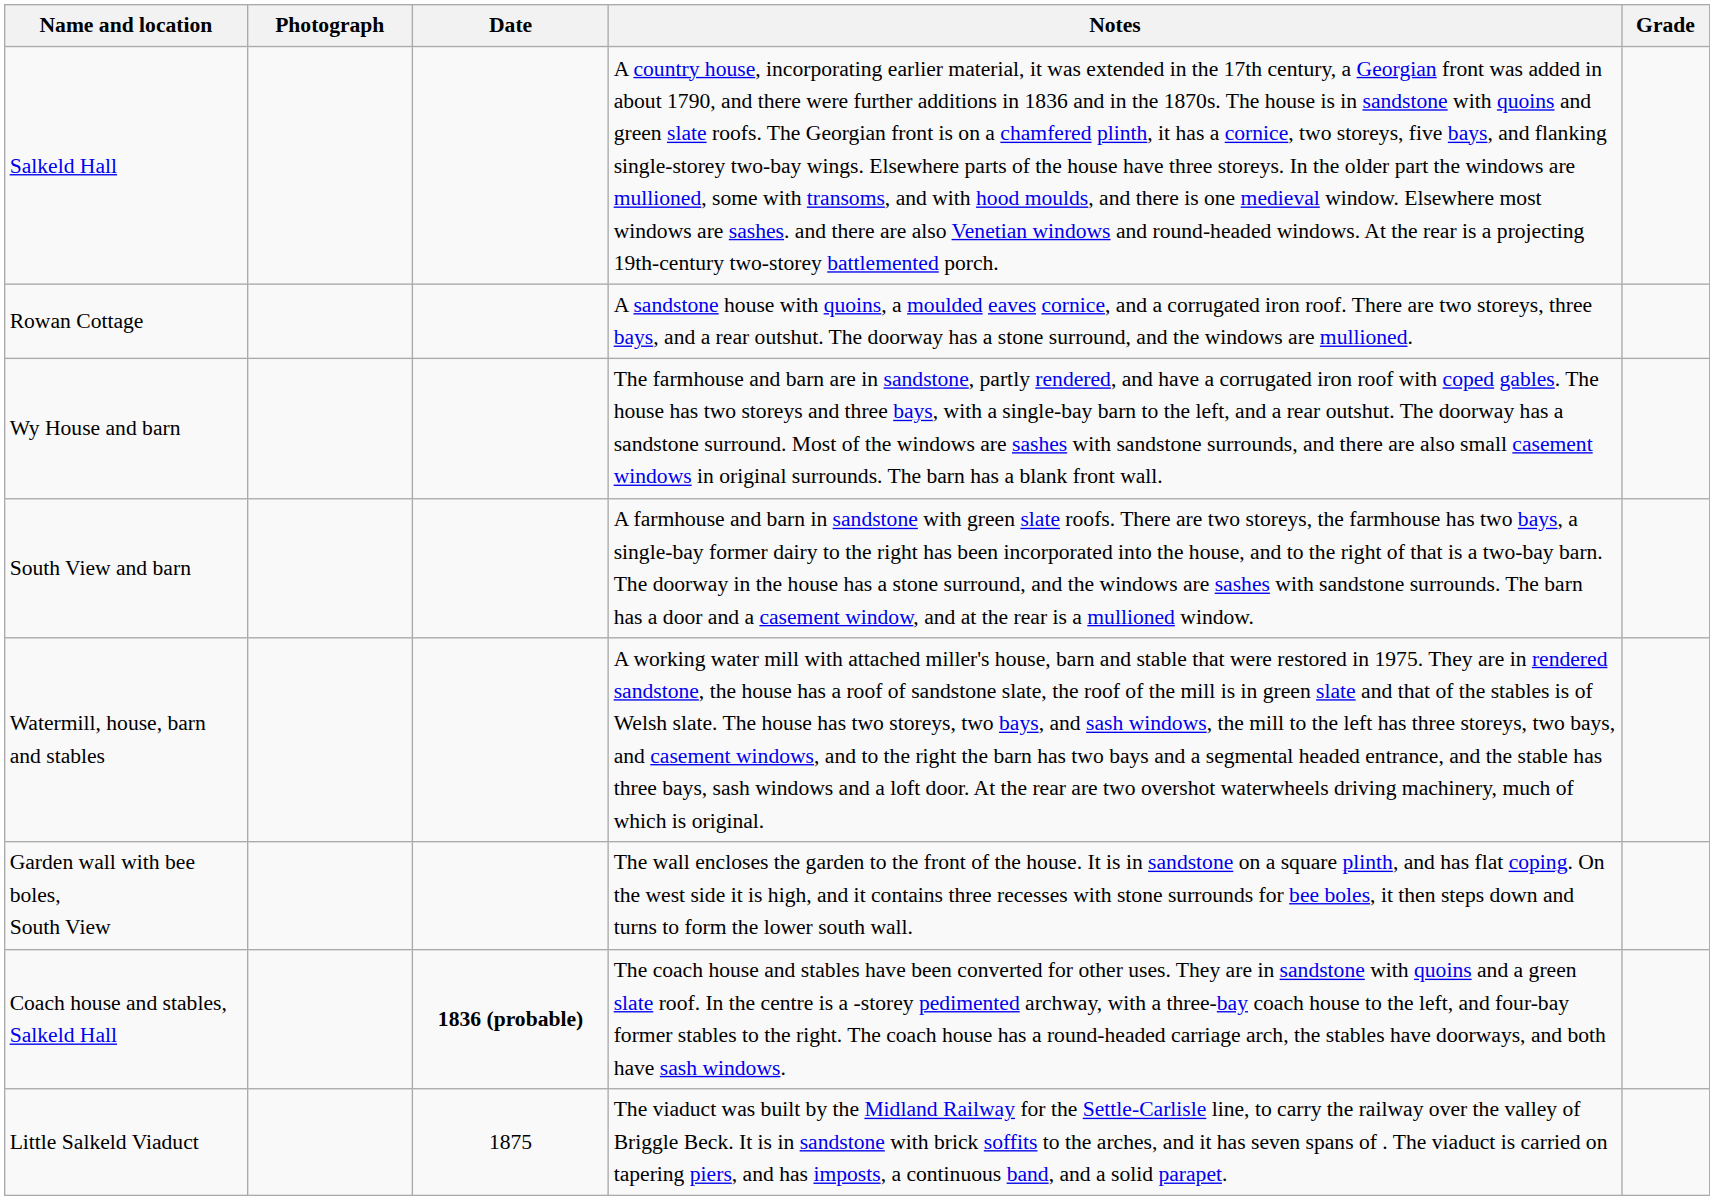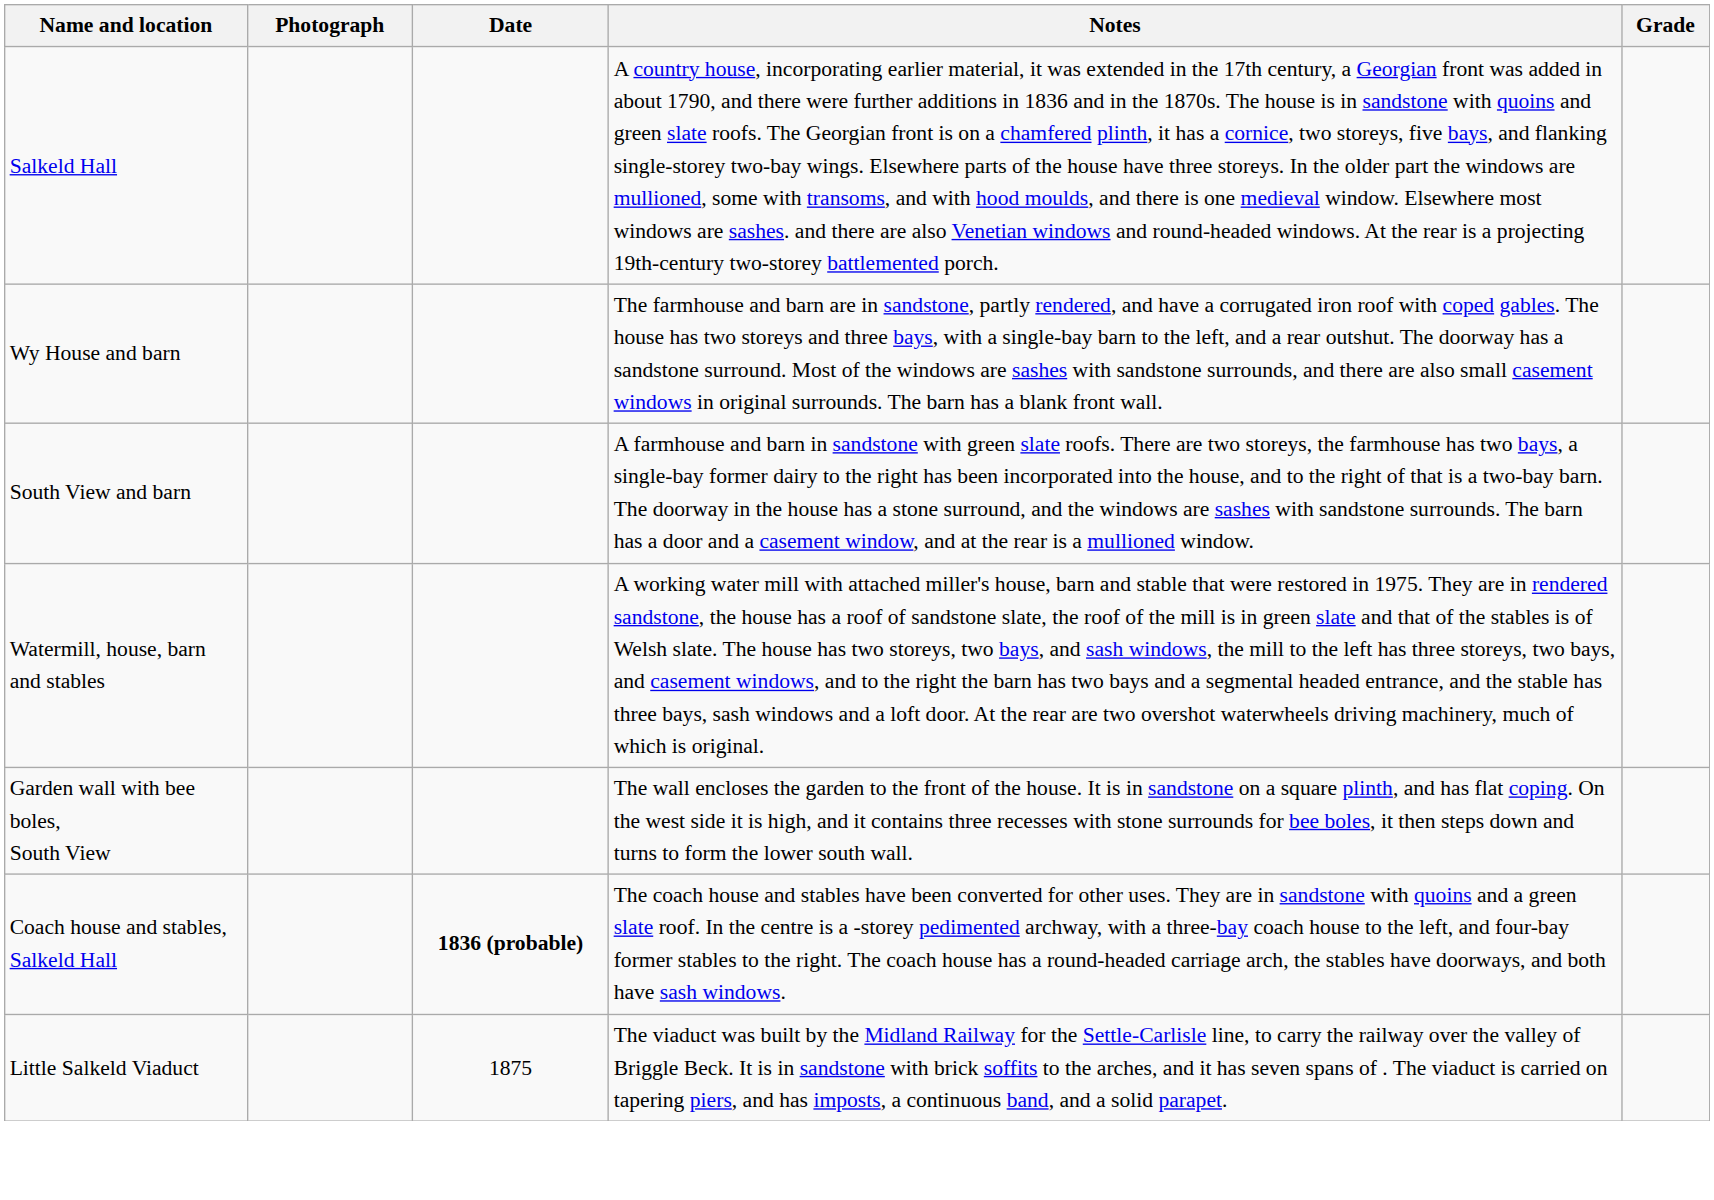- row: Rowan Cottage | A sandstone house with quoins, a moulded eaves cornice, and a corrugated iron roof. There are two storeys, three bays, and a rear outshut. The doorway has a stone surround, and the windows are mullioned.
